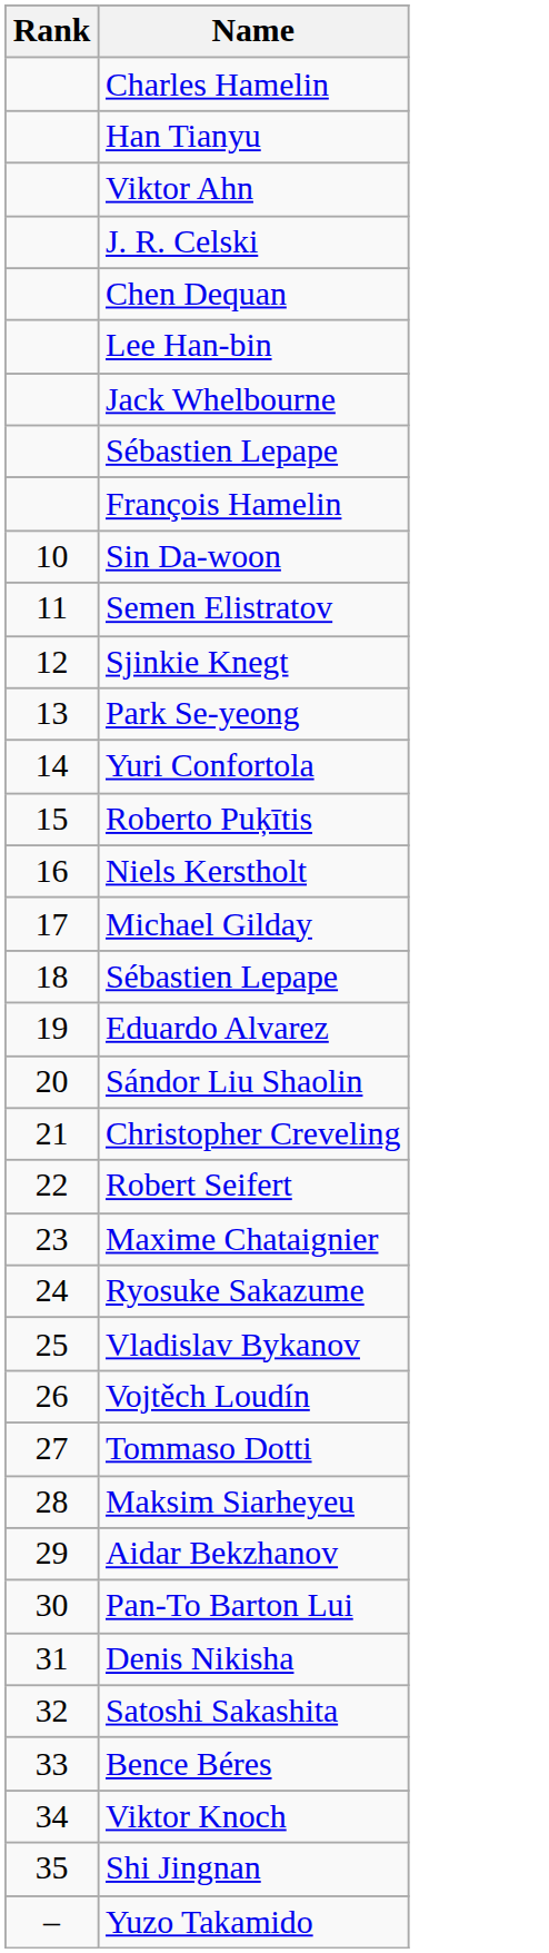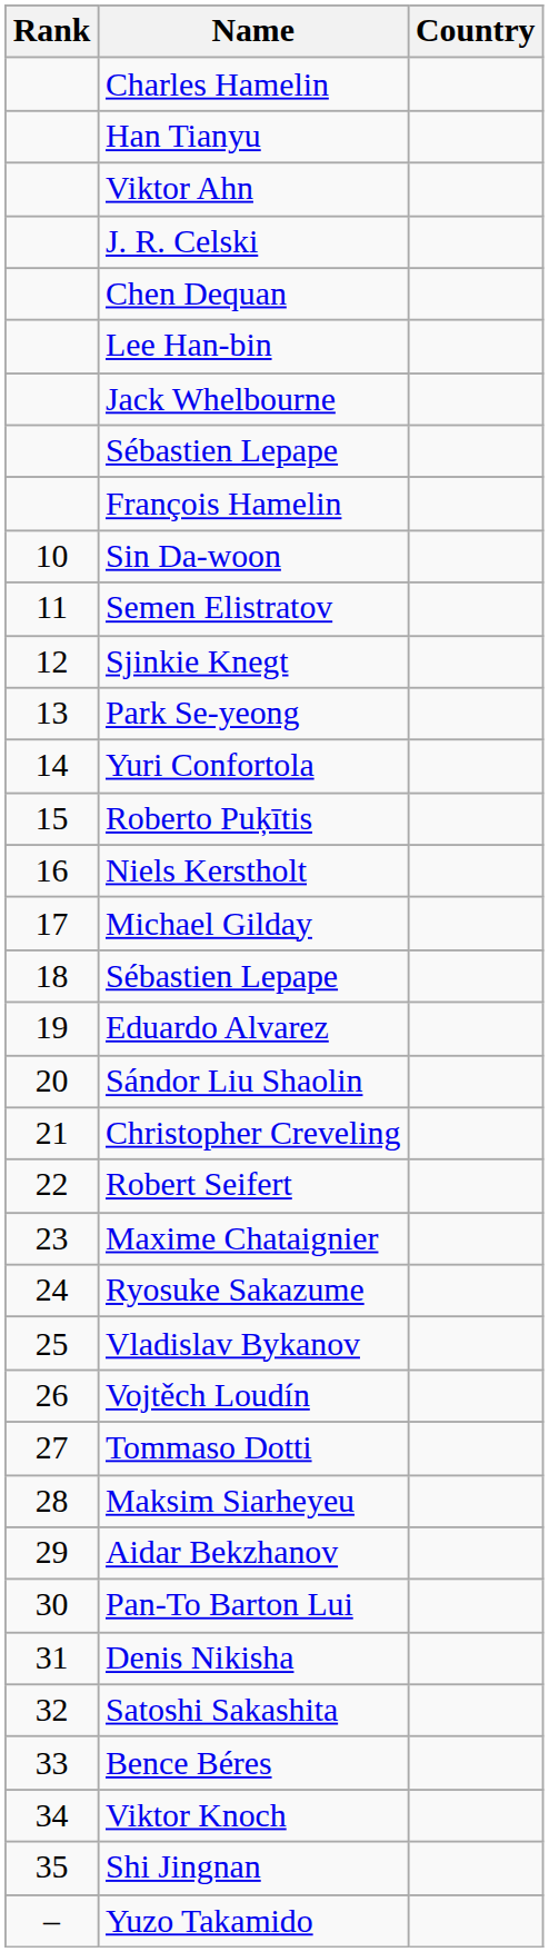+ column: Country
